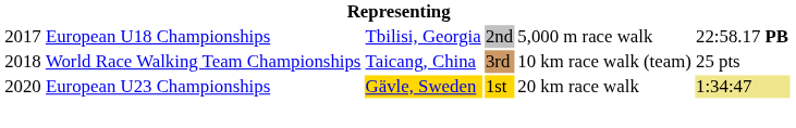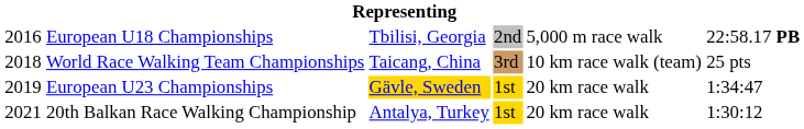European U18 Championships | column 1: 2017 -> 2016
European U23 Championships | column 1: 2020 -> 2019
European U23 Championships | column 6: khaki background -> no background
+ row: 2021 | 20th Balkan Race Walking Championship | Antalya, Turkey | 1st | 20 km race walk | 1:30:12
